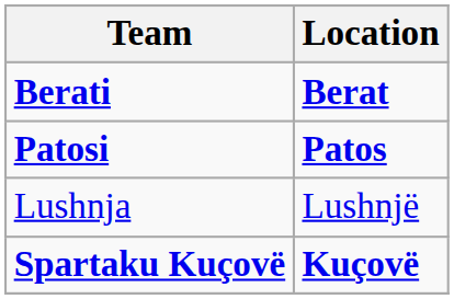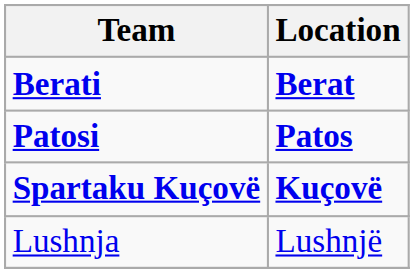rows swapped: Spartaku Kuçovë <-> Lushnja
